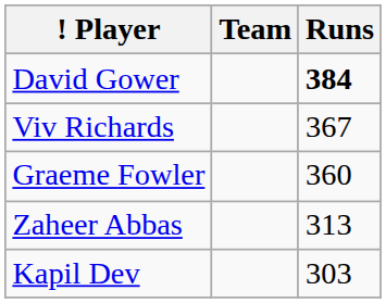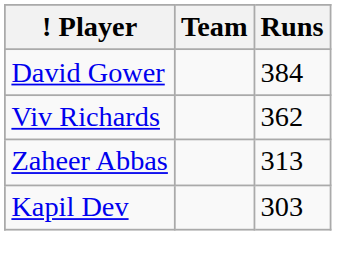David Gower | Runs: bold -> normal
Viv Richards | Runs: 367 -> 362
- row: Graeme Fowler | 360
